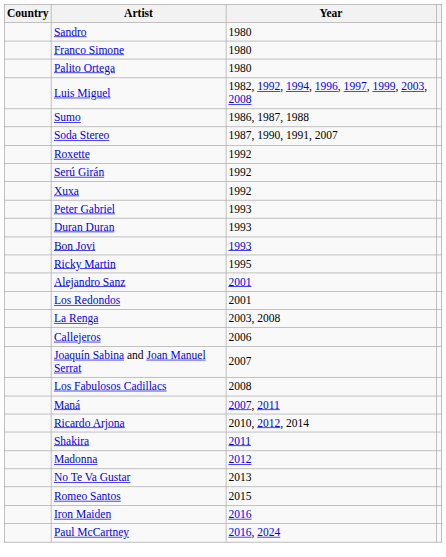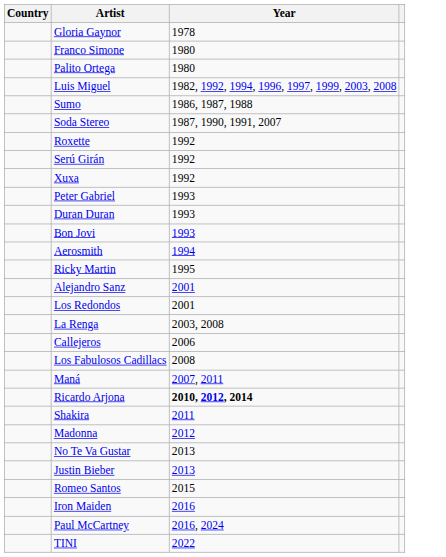+ row: Gloria Gaynor | 1978
- row: Sandro | 1980
+ row: Aerosmith | 1994
- row: Joaquín Sabina and Joan Manuel Serrat | 2007
Ricardo Arjona | Year: normal -> bold
+ row: Justin Bieber | 2013
+ row: TINI | 2022
